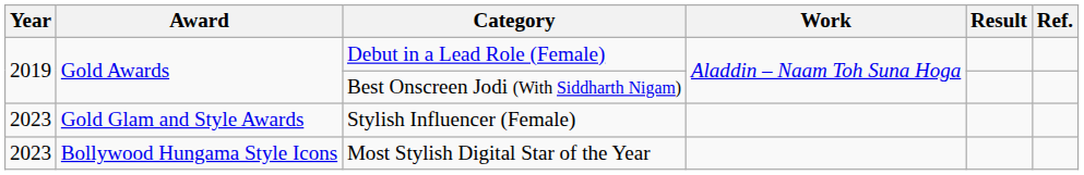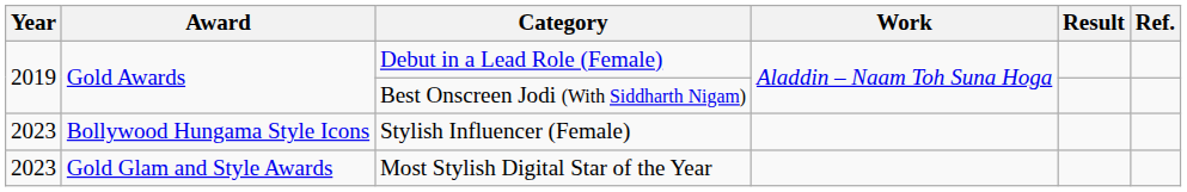Stylish Influencer (Female) | Award: Gold Glam and Style Awards -> Bollywood Hungama Style Icons
Most Stylish Digital Star of the Year | Award: Bollywood Hungama Style Icons -> Gold Glam and Style Awards
